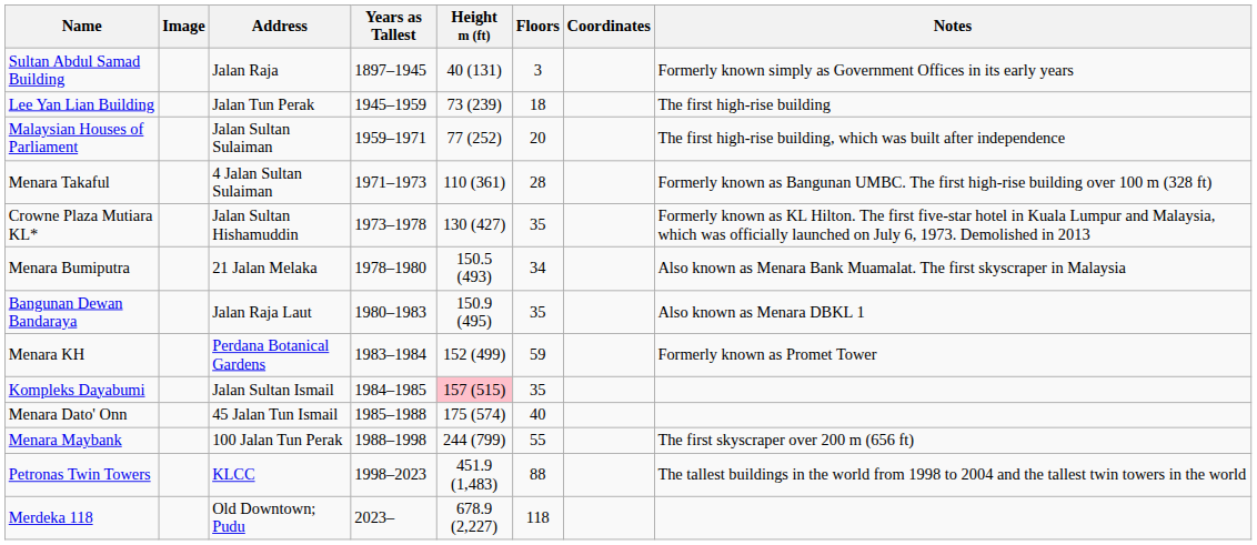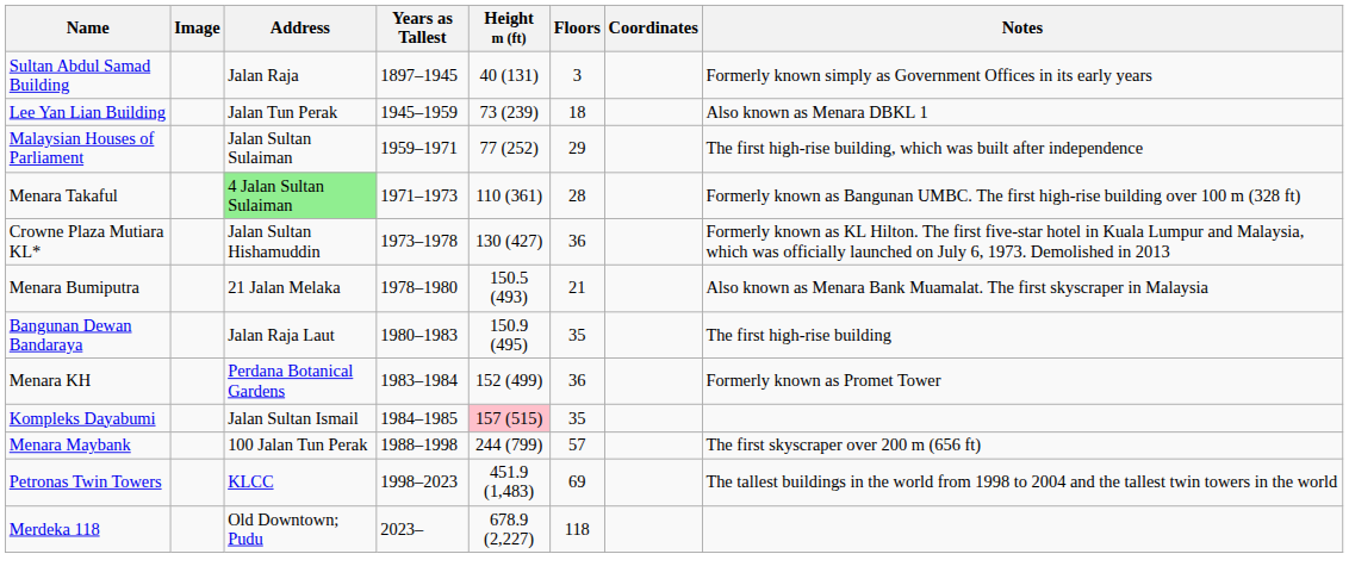Lee Yan Lian Building | Notes: The first high-rise building -> Also known as Menara DBKL 1
Malaysian Houses of Parliament | Floors: 20 -> 29
Menara Takaful | Address: no background -> lightgreen background
Crowne Plaza Mutiara KL* | Floors: 35 -> 36
Menara Bumiputra | Floors: 34 -> 21
Bangunan Dewan Bandaraya | Notes: Also known as Menara DBKL 1 -> The first high-rise building
Menara KH | Floors: 59 -> 36
- row: Menara Dato' Onn | 45 Jalan Tun Ismail | 1985–1988 | 175 (574) | 40
Menara Maybank | Floors: 55 -> 57
Petronas Twin Towers | Floors: 88 -> 69
